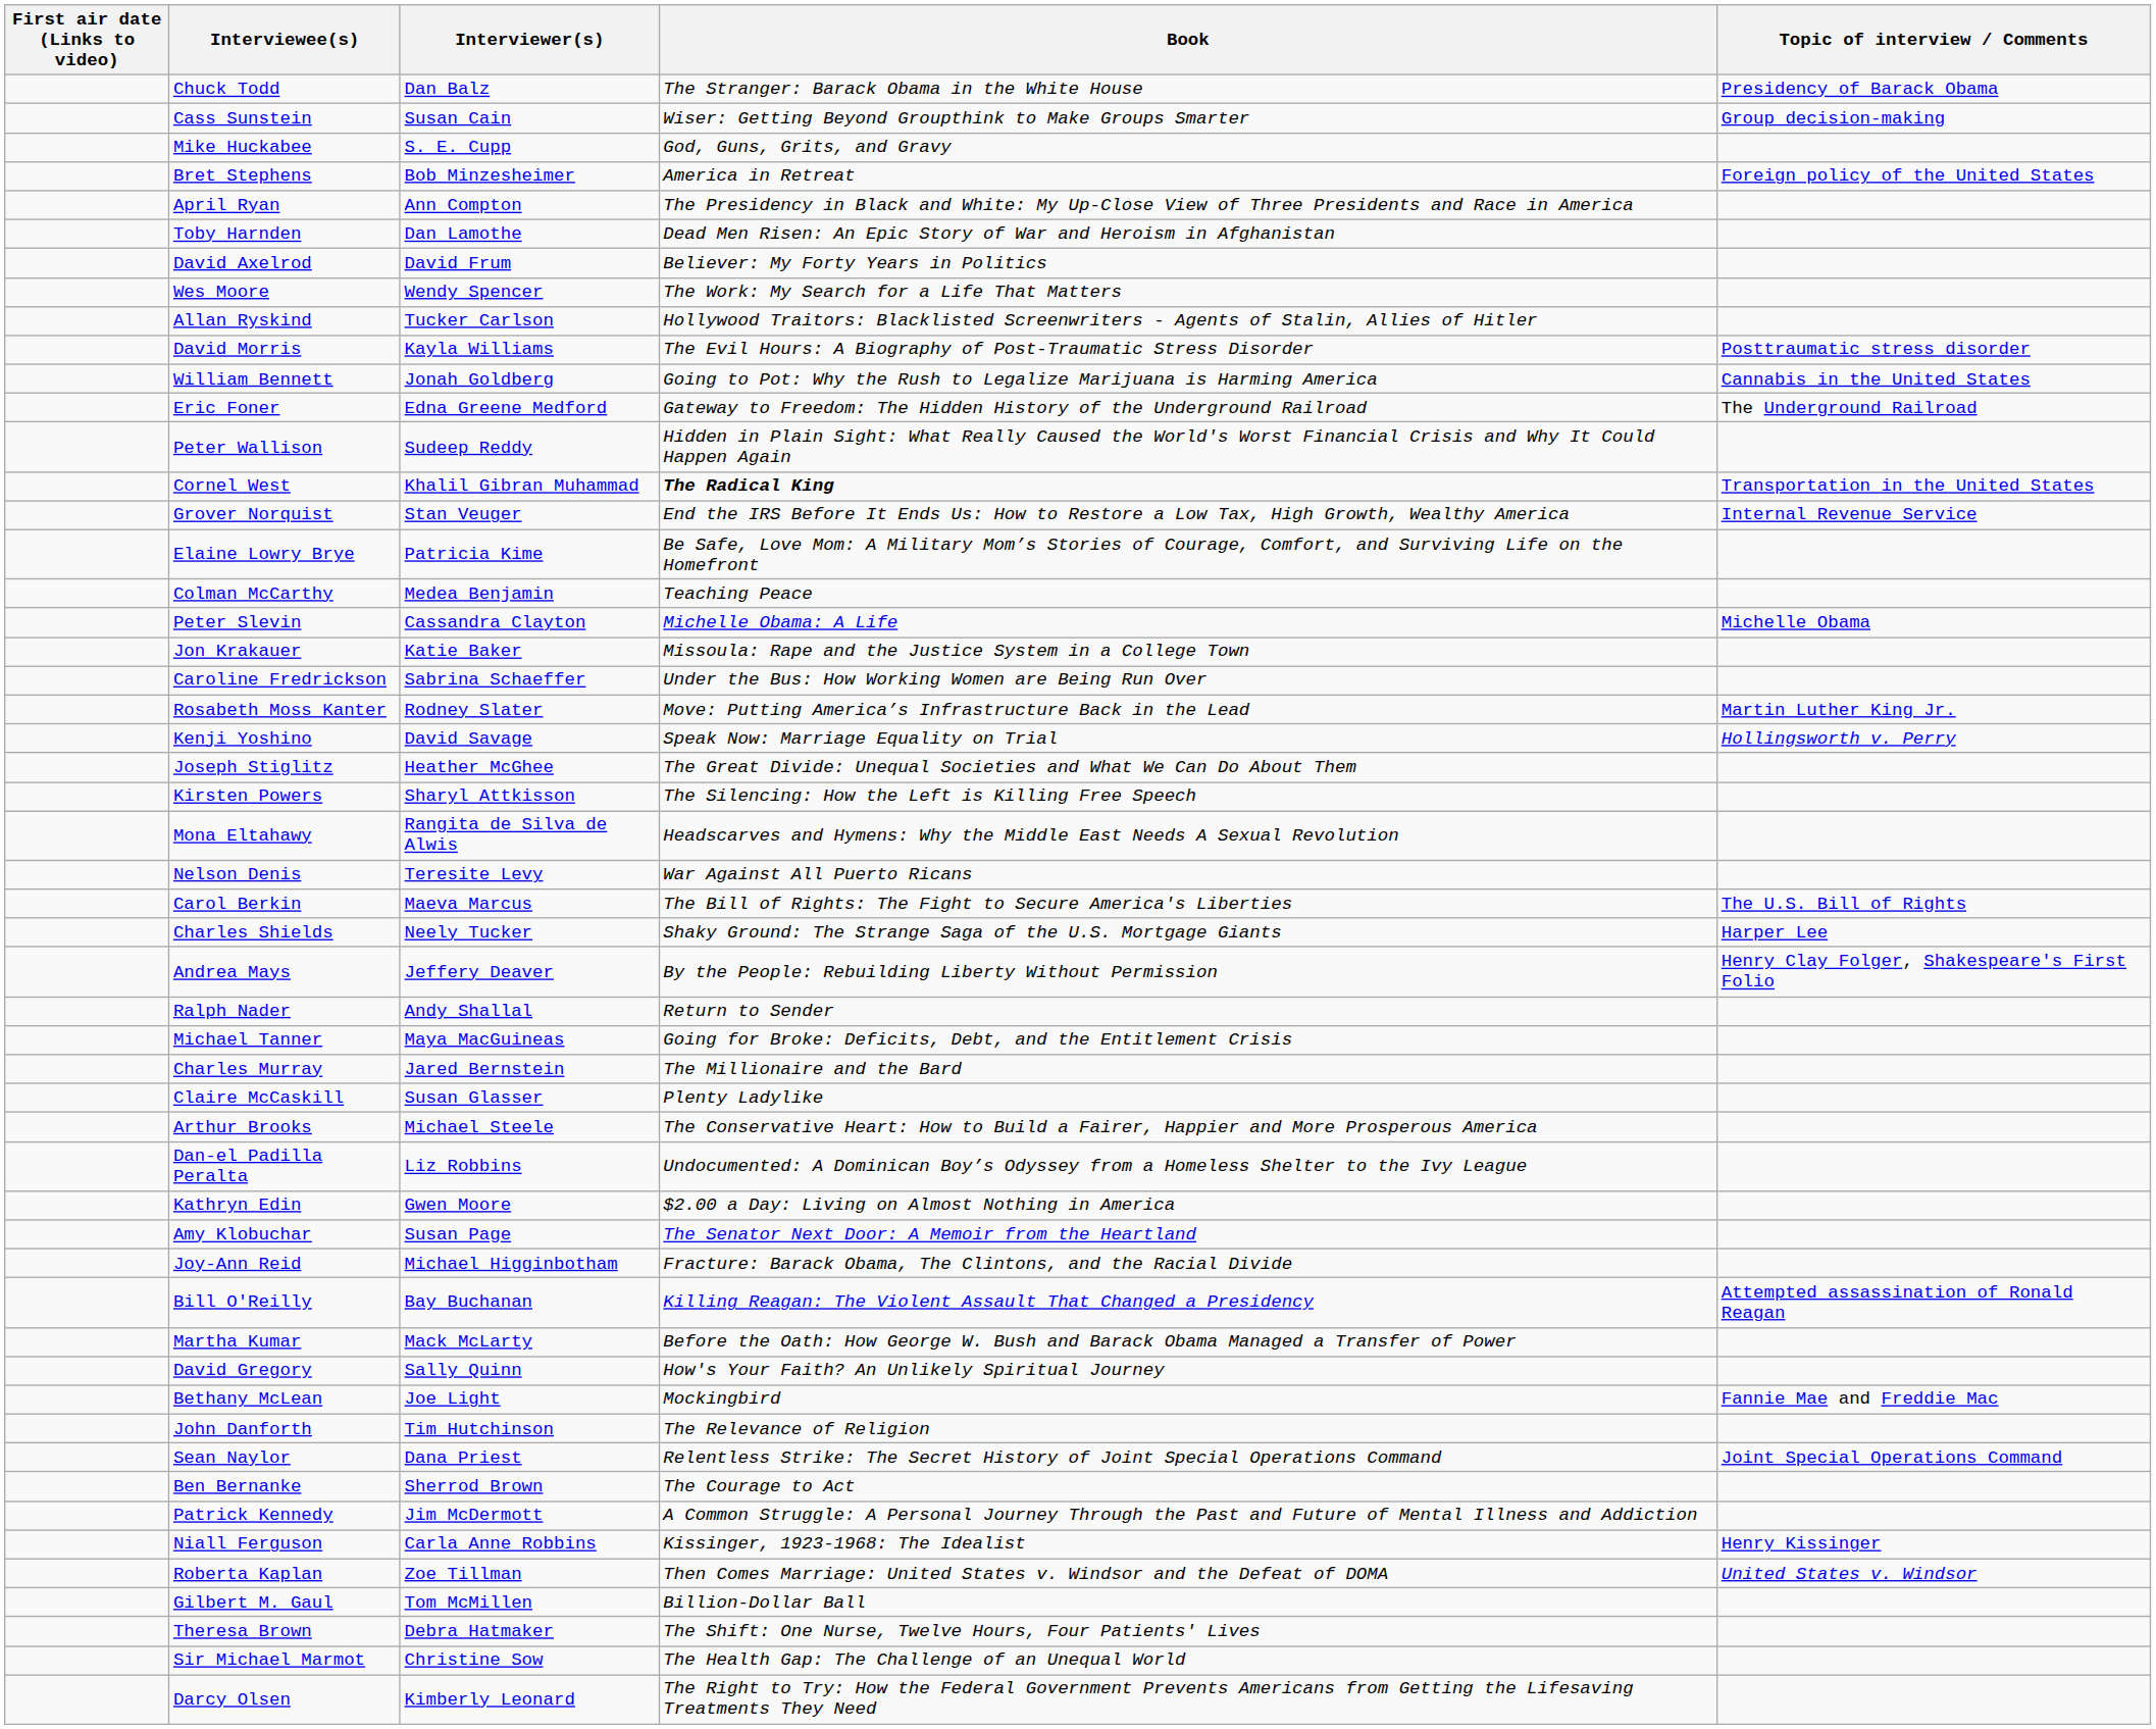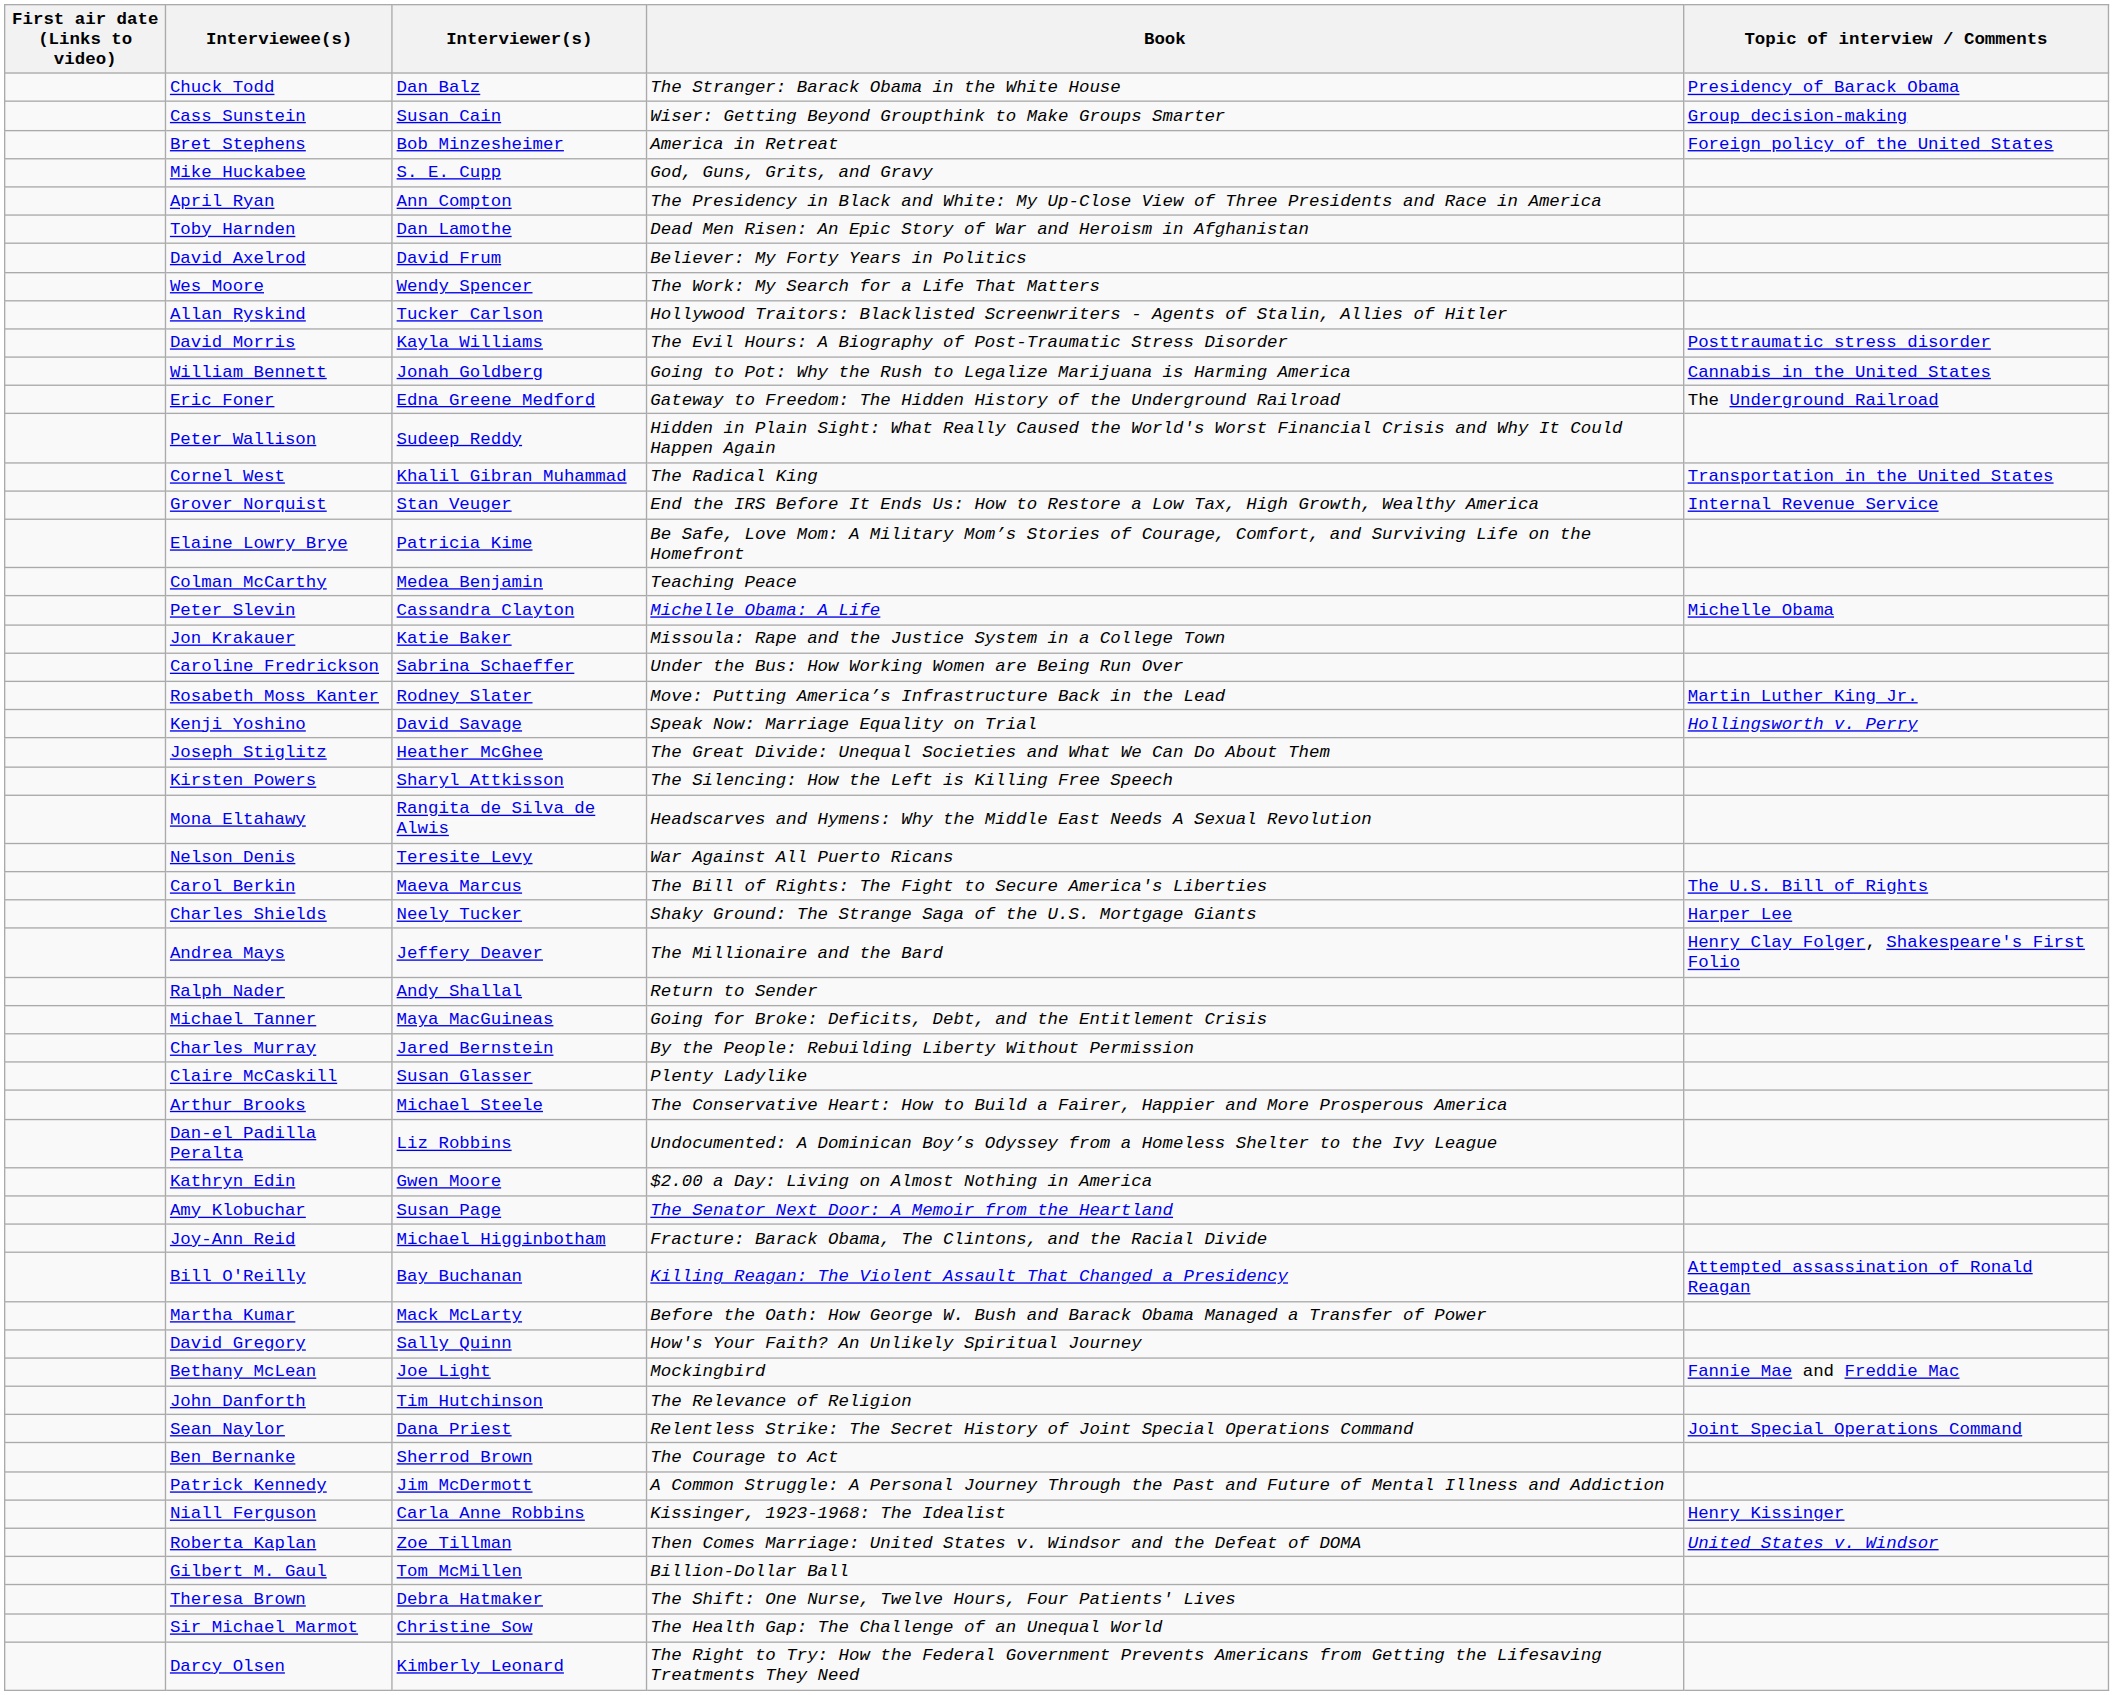rows swapped: Bret Stephens <-> Mike Huckabee
Cornel West | Book: bold -> normal
Andrea Mays | Book: By the People: Rebuilding Liberty Without Permission -> The Millionaire and the Bard
Charles Murray | Book: The Millionaire and the Bard -> By the People: Rebuilding Liberty Without Permission
